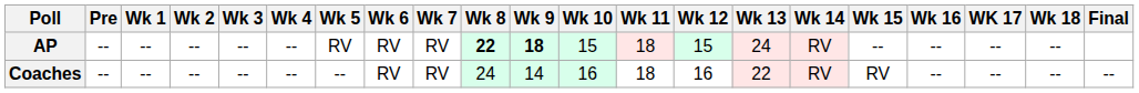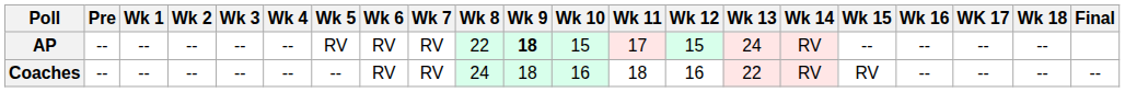AP | Wk 8: bold -> normal
AP | Wk 11: 18 -> 17
Coaches | Wk 9: 14 -> 18
